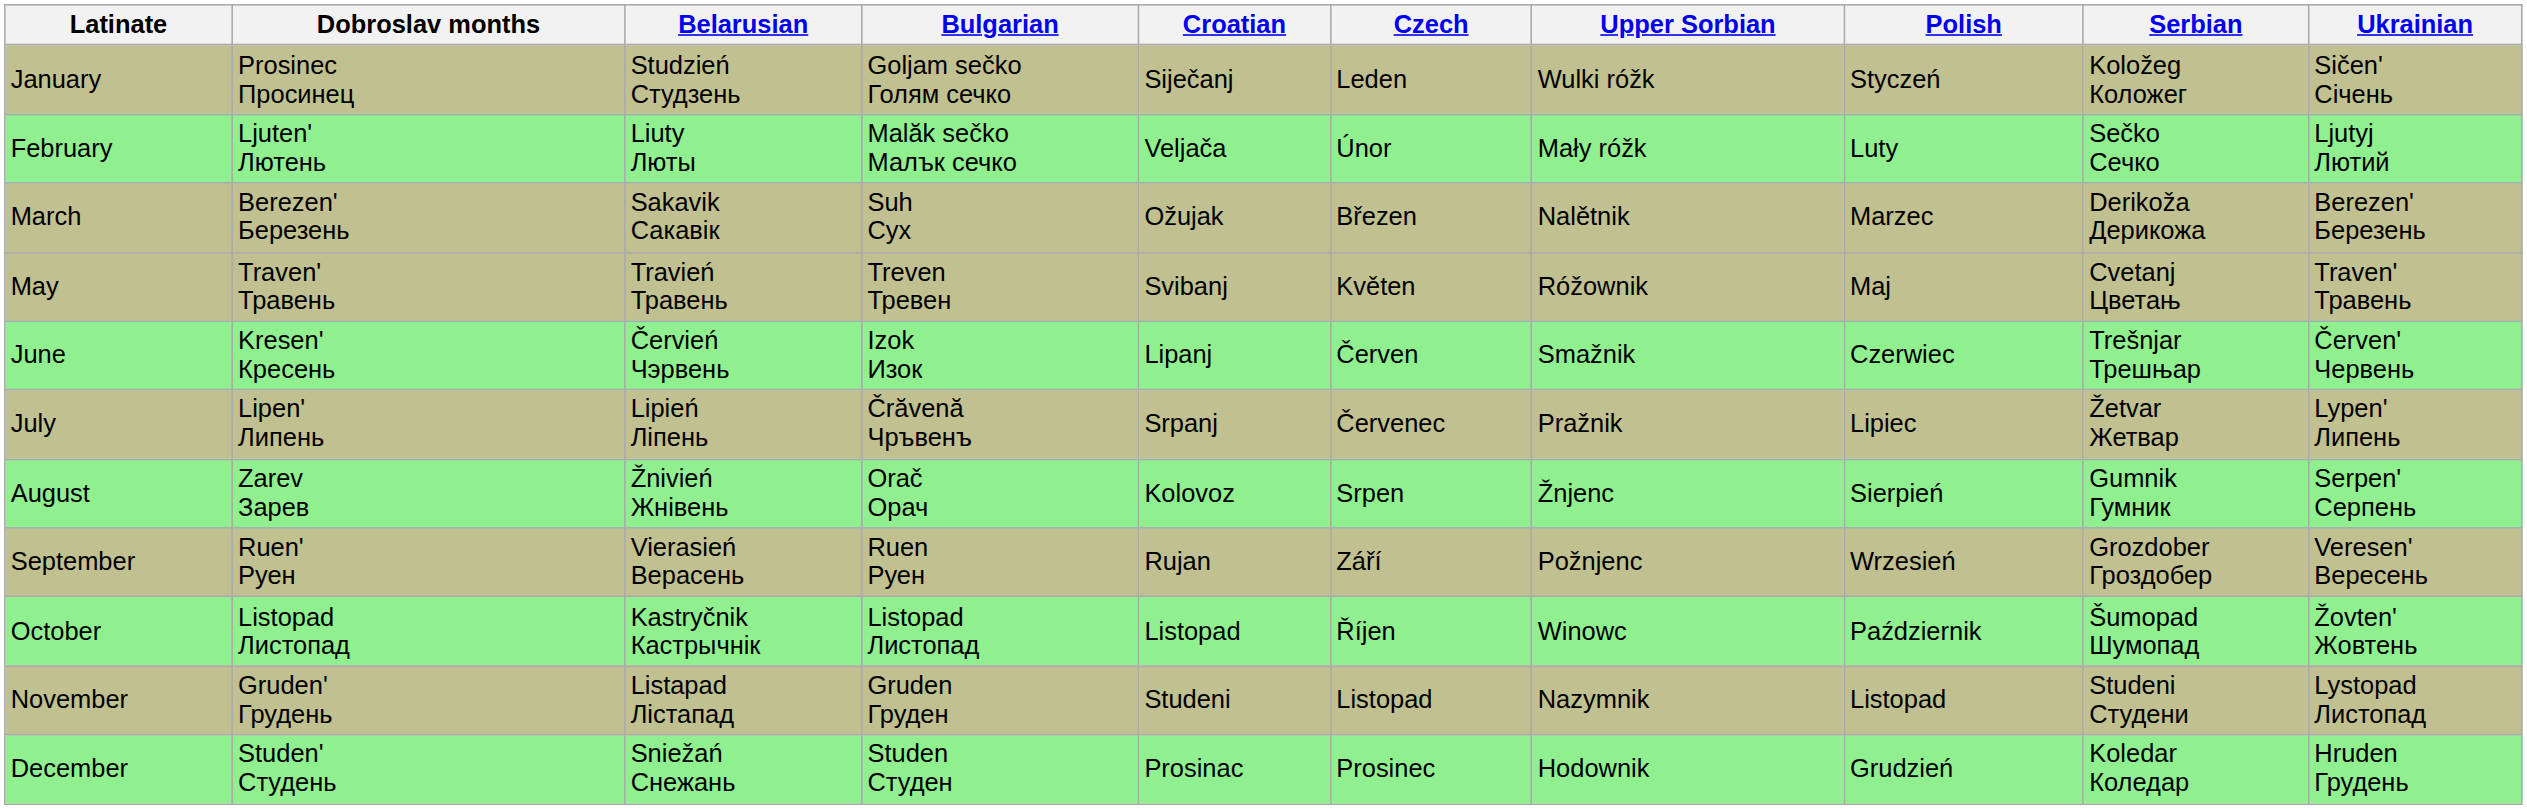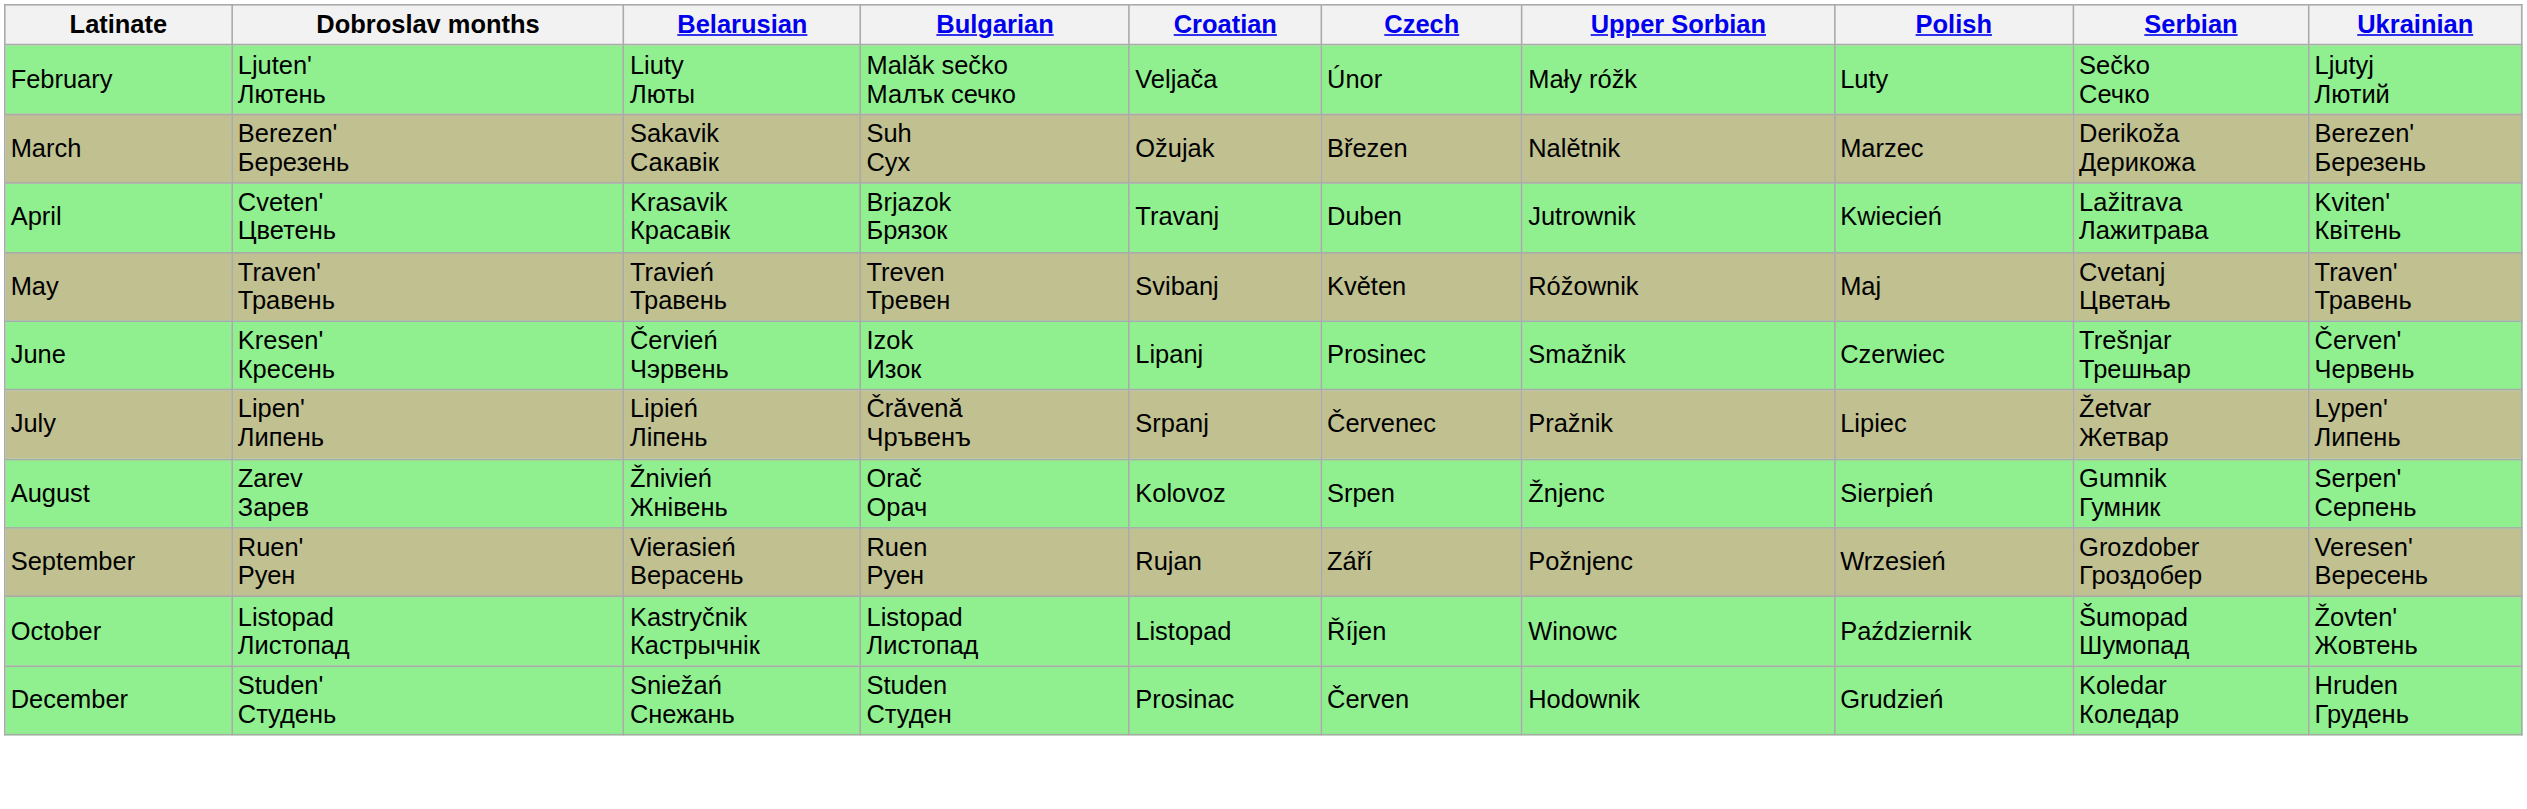- row: January | Prosinec Просинец | Studzień Студзень | Goljam sečko Голям сечко | Siječanj | Leden | Wulki róžk | Styczeń | Koložeg Коложег | Sičen' Січень
+ row: April | Cveten' Цветень | Krasavik Красавік | Brjazok Брязок | Travanj | Duben | Jutrownik | Kwiecień | Lažitrava Лажитрава | Kviten' Квітень
June | Czech: Červen -> Prosinec
- row: November | Gruden' Грудень | Listapad Лістапад | Gruden Груден | Studeni | Listopad | Nazymnik | Listopad | Studeni Студени | Lystopad Листопад
December | Czech: Prosinec -> Červen
